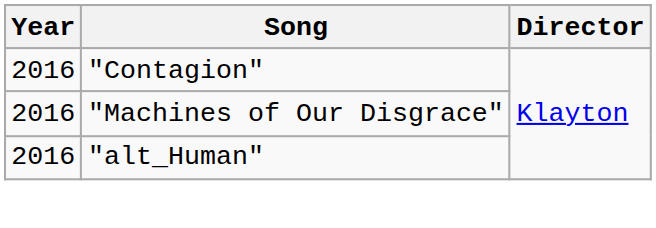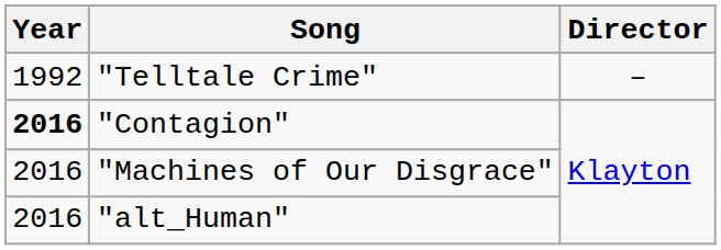+ row: 1992 | "Telltale Crime" | –
"Contagion" | Year: normal -> bold
